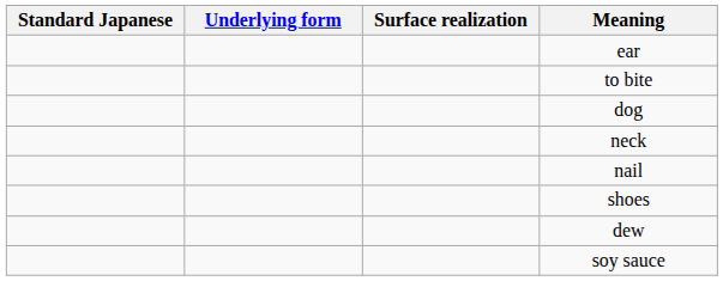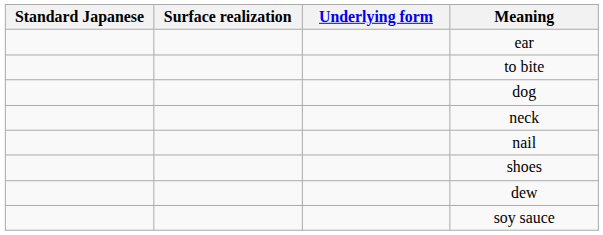columns swapped: Underlying form <-> Surface realization
